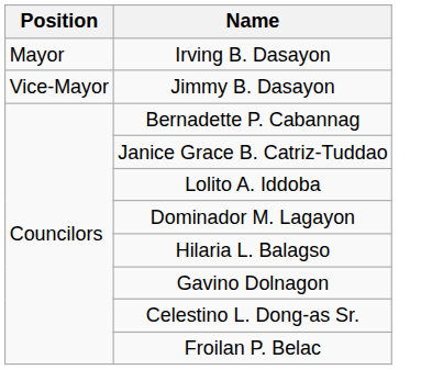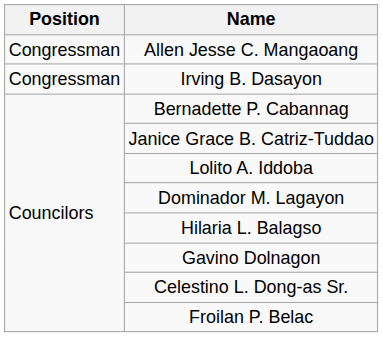+ row: Congressman | Allen Jesse C. Mangaoang
Irving B. Dasayon | Position: Mayor -> Congressman
- row: Vice-Mayor | Jimmy B. Dasayon
